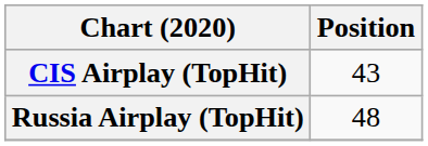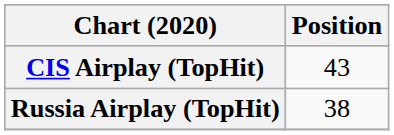Russia Airplay (TopHit) | Position: 48 -> 38
